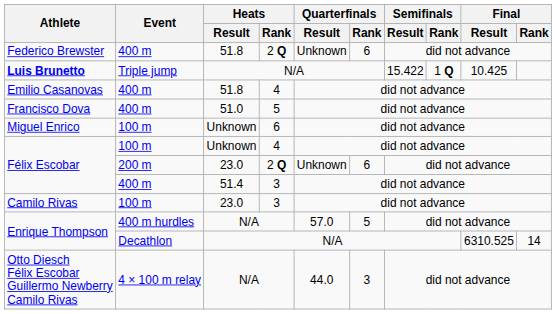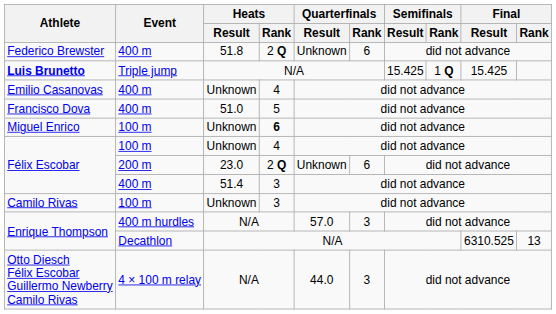Luis Brunetto | Semifinals / Result: 15.422 -> 15.425
Luis Brunetto | Final / Result: 10.425 -> 15.425
Emilio Casanovas | Heats / Result: 51.8 -> Unknown
Miguel Enrico | Heats / Rank: normal -> bold
Camilo Rivas | Heats / Result: 23.0 -> Unknown
Enrique Thompson / 400 m hurdles | Quarterfinals / Rank: 5 -> 3
Enrique Thompson / Decathlon | Final / Rank: 14 -> 13
